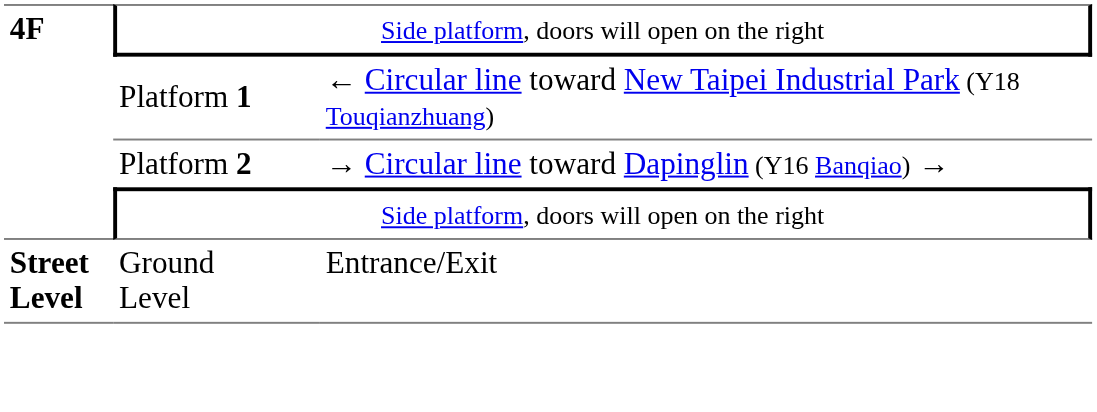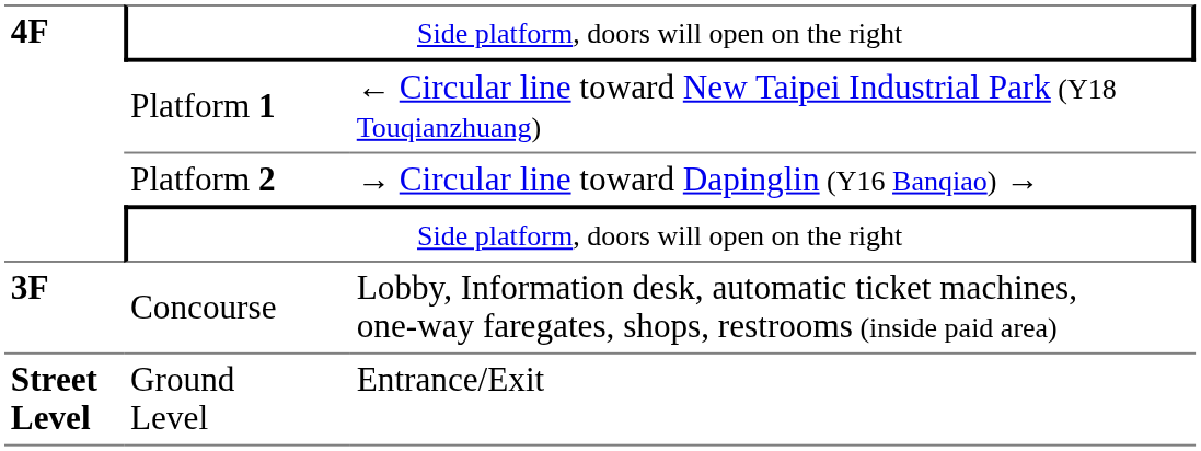+ row: 3F | Concourse | Lobby, Information desk, automatic ticket machines, one-way faregates, shops, restrooms (inside paid area)
